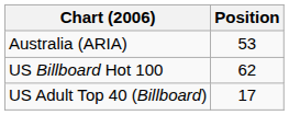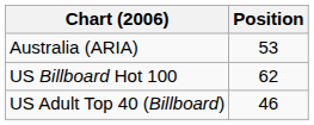US Adult Top 40 (Billboard) | Position: 17 -> 46
